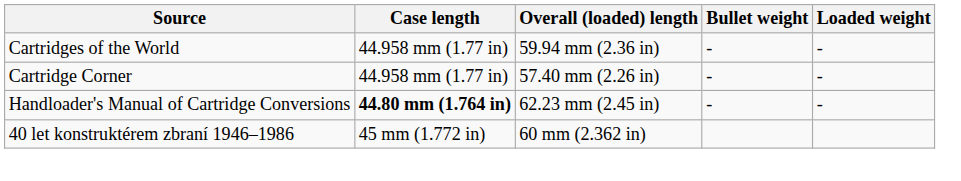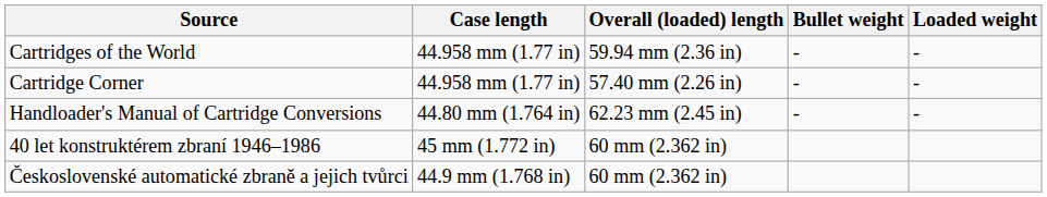Handloader's Manual of Cartridge Conversions | Case length: bold -> normal
+ row: Československé automatické zbraně a jejich tvůrci | 44.9 mm (1.768 in) | 60 mm (2.362 in)
